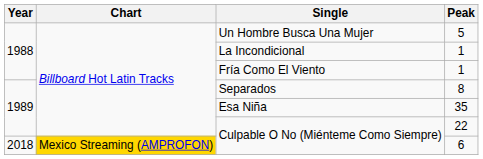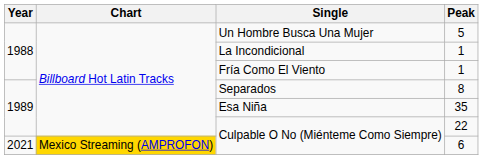Culpable O No (Miénteme Como Siempre) / 6 | Year: 2018 -> 2021
